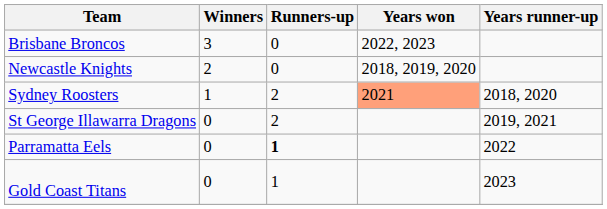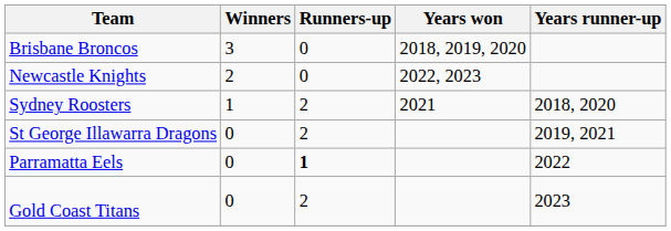Brisbane Broncos | Years won: 2022, 2023 -> 2018, 2019, 2020
Newcastle Knights | Years won: 2018, 2019, 2020 -> 2022, 2023
Sydney Roosters | Years won: lightsalmon background -> no background
Gold Coast Titans | Runners-up: 1 -> 2
